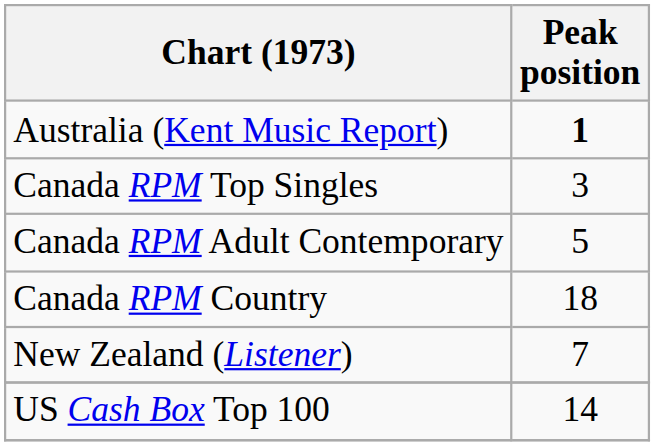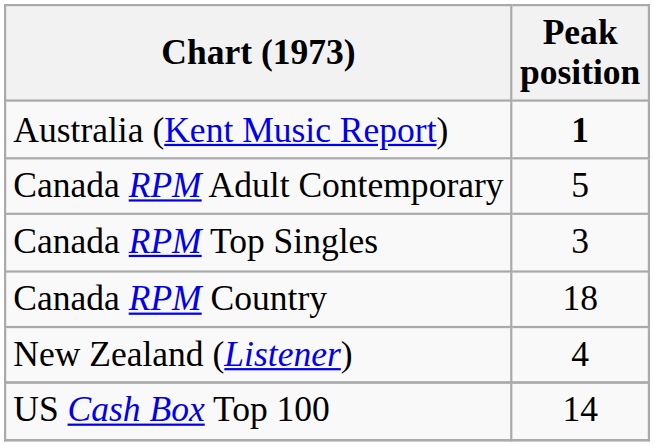rows swapped: Canada RPM Top Singles <-> Canada RPM Adult Contemporary
New Zealand (Listener) | Peak position: 7 -> 4
